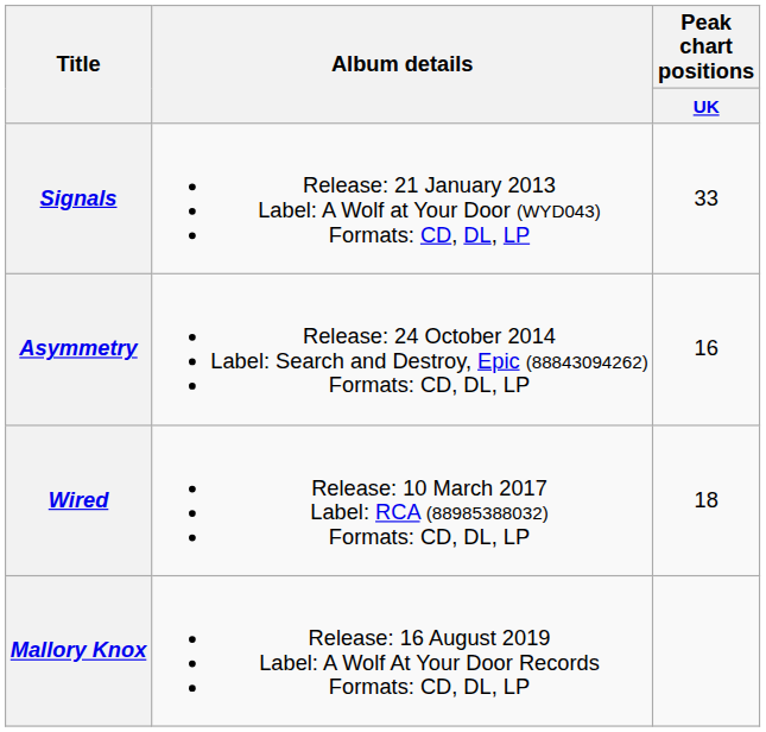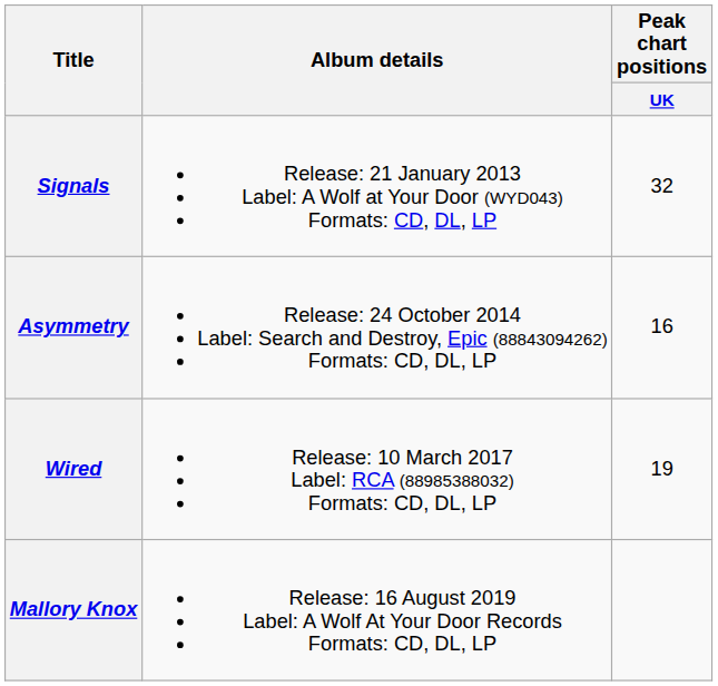Signals | Peak chart positions / UK: 33 -> 32
Wired | Peak chart positions / UK: 18 -> 19
